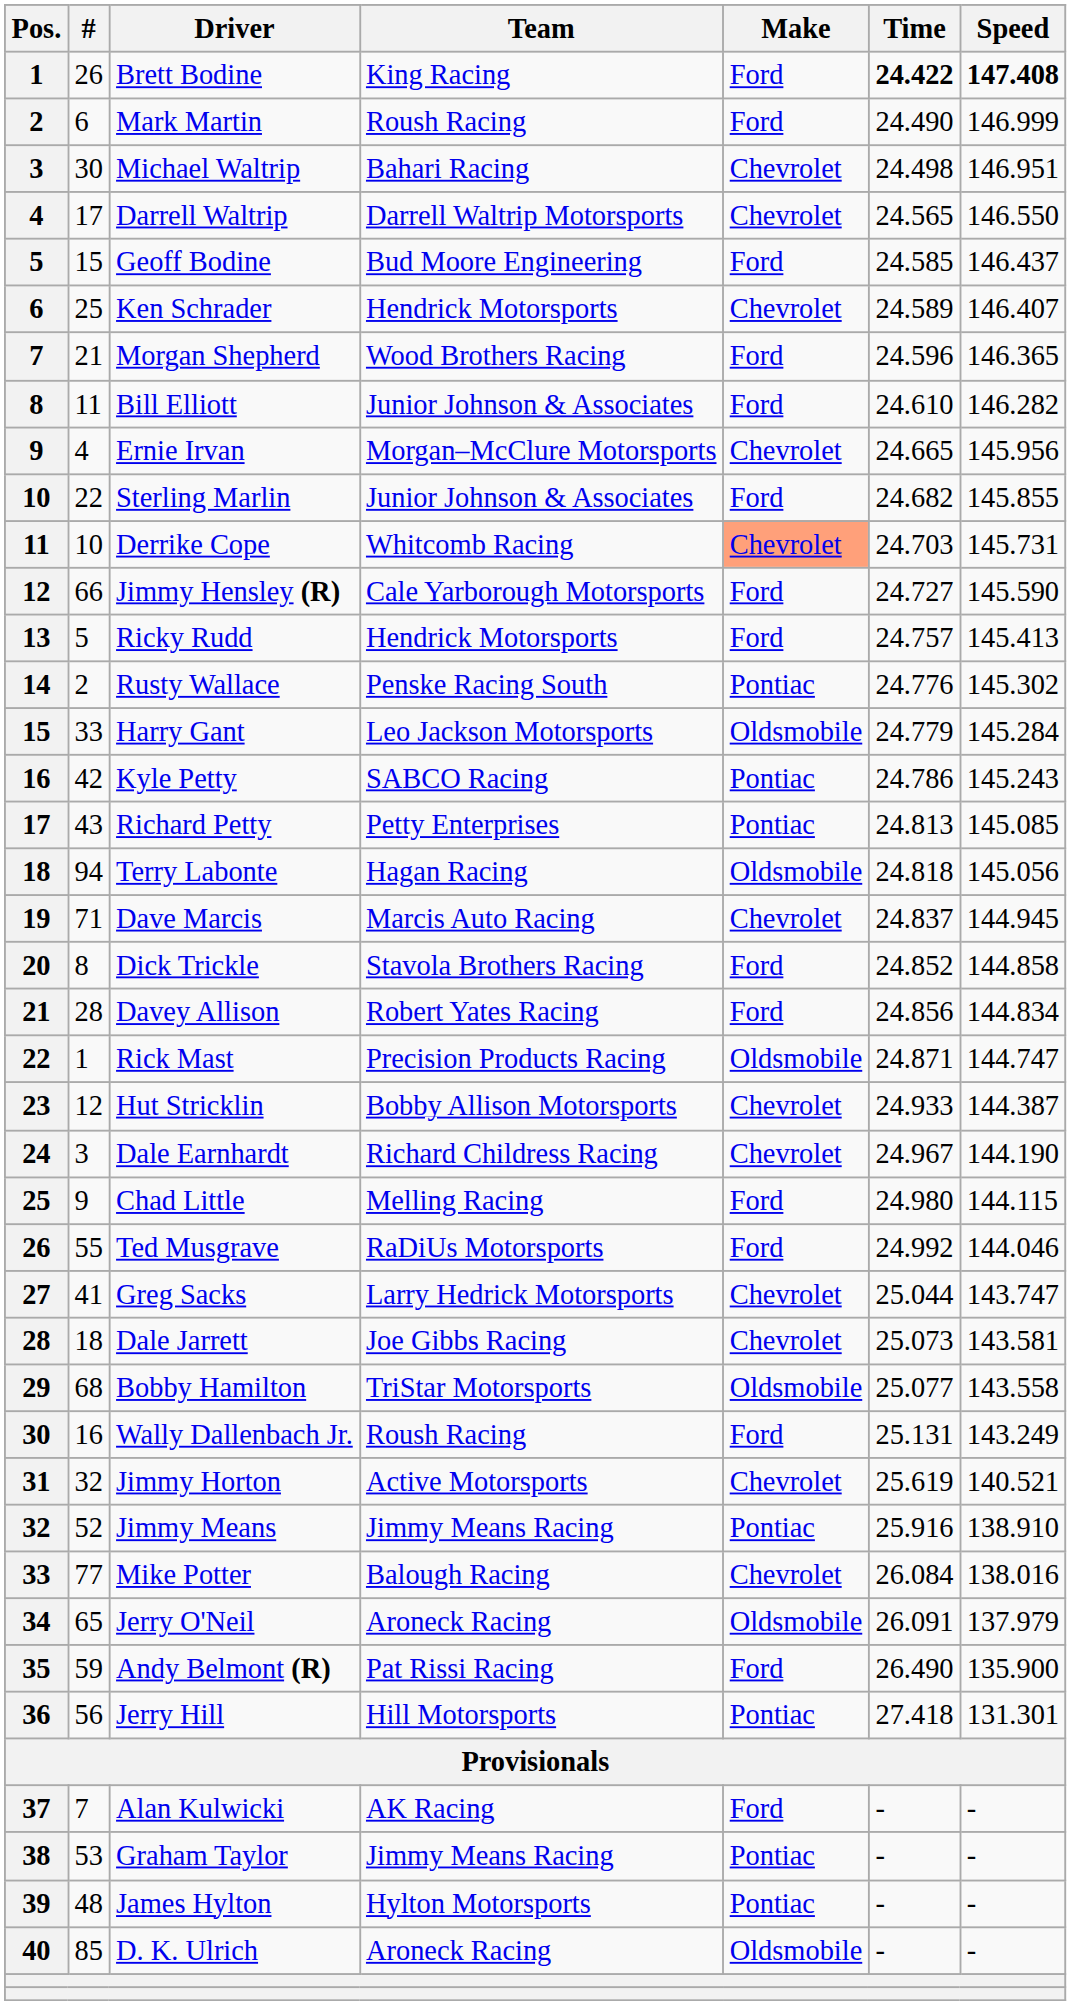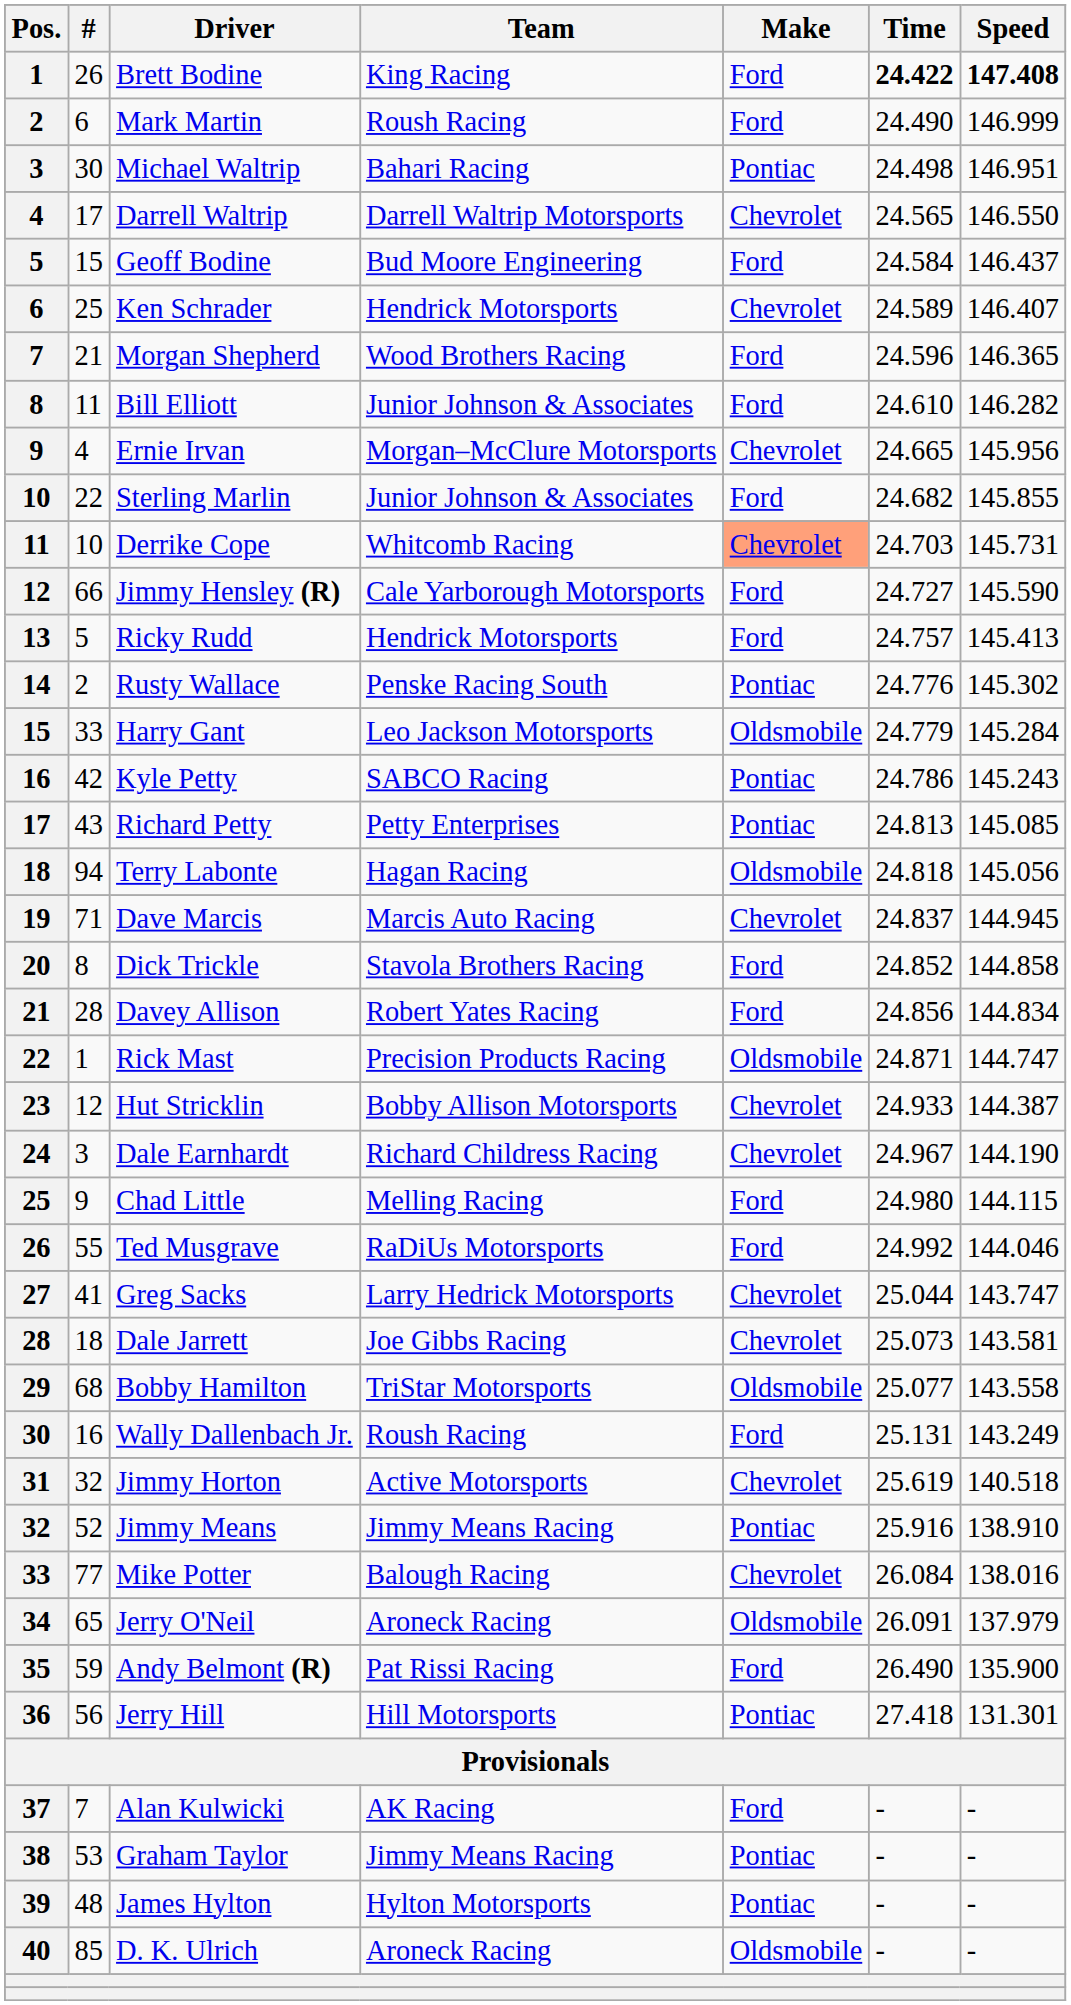Michael Waltrip | Make: Chevrolet -> Pontiac
Geoff Bodine | Time: 24.585 -> 24.584
Jimmy Horton | Speed: 140.521 -> 140.518
